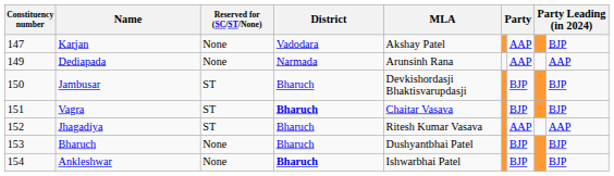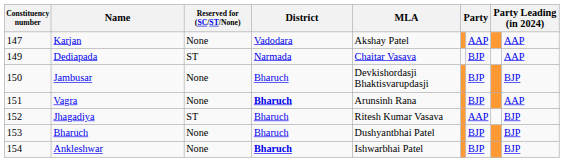Karjan | column 9: BJP -> AAP
Dediapada | Reserved for (SC/ST/None): None -> ST
Dediapada | MLA: Arunsinh Rana -> Chaitar Vasava
Dediapada | column 7: AAP -> BJP
Jambusar | Reserved for (SC/ST/None): ST -> None
Vagra | Reserved for (SC/ST/None): ST -> None
Vagra | MLA: Chaitar Vasava -> Arunsinh Rana
Vagra | column 9: BJP -> AAP
Jhagadiya | column 9: AAP -> BJP
